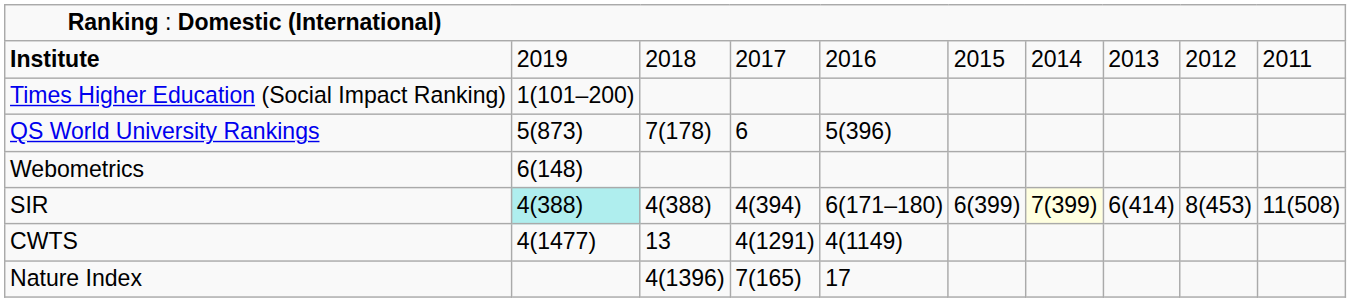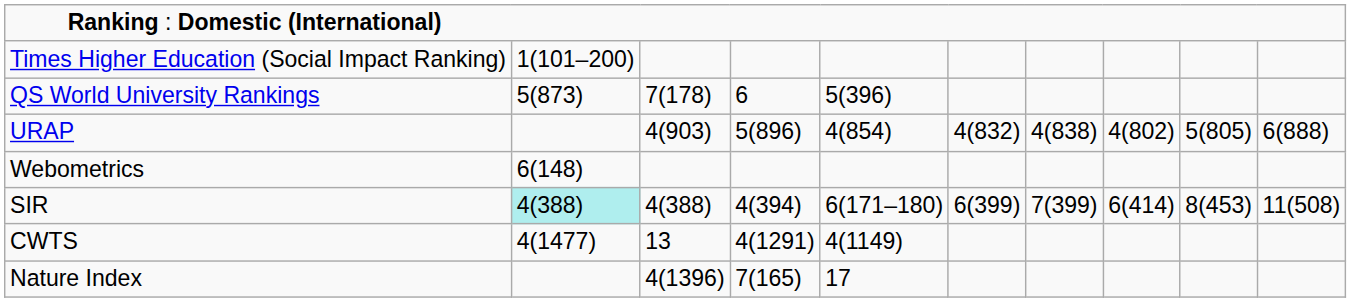- row: Institute | 2019 | 2018 | 2017 | 2016 | 2015 | 2014 | 2013 | 2012 | 2011
+ row: URAP | 4(903) | 5(896) | 4(854) | 4(832) | 4(838) | 4(802) | 5(805) | 6(888)
SIR | column 7: lightyellow background -> no background
